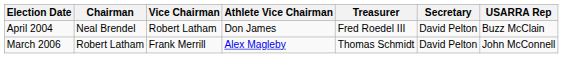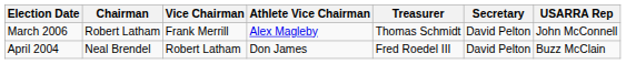rows swapped: April 2004 <-> March 2006
